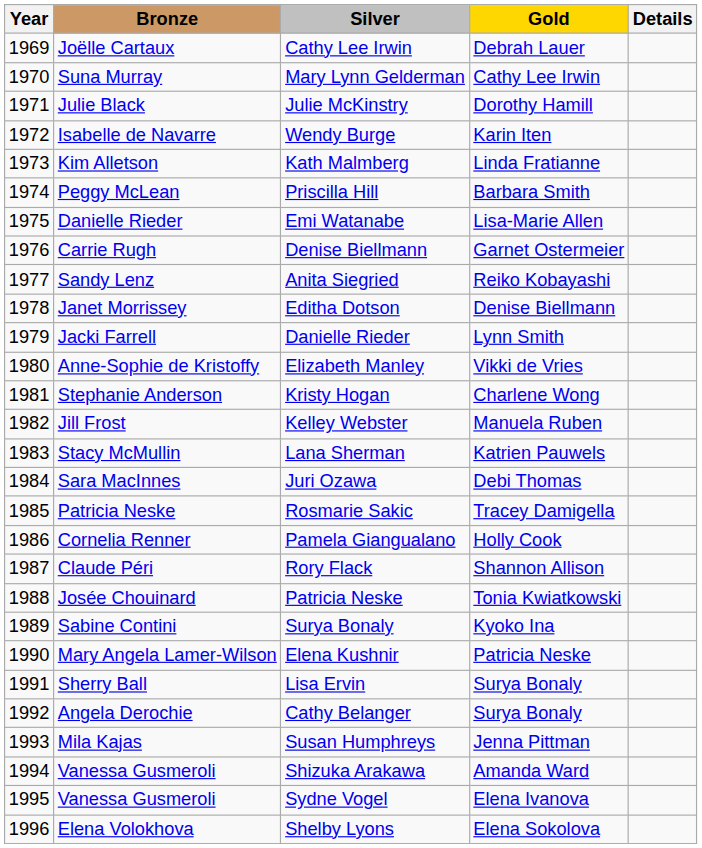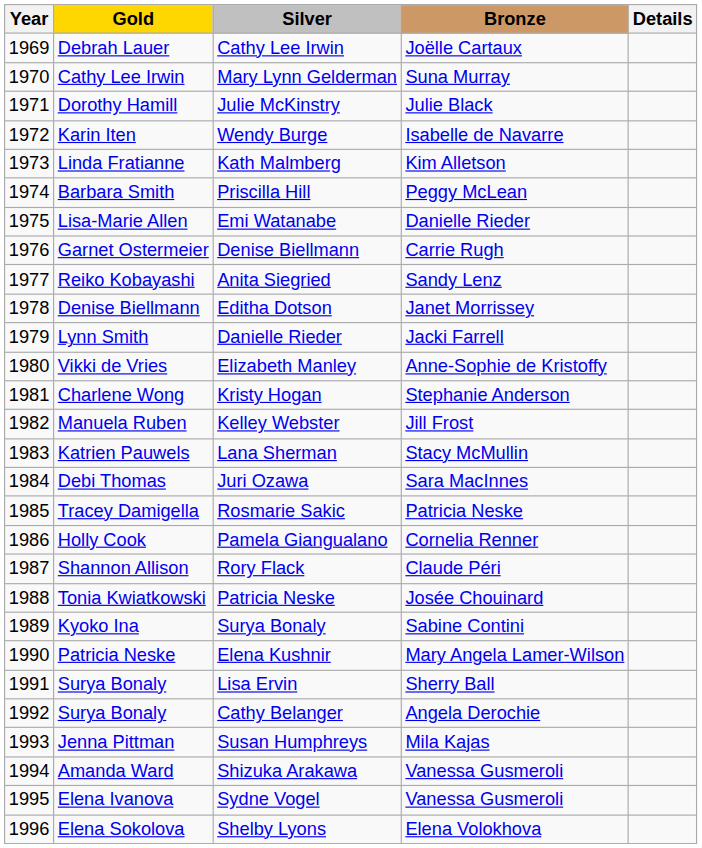columns swapped: Gold <-> Bronze
